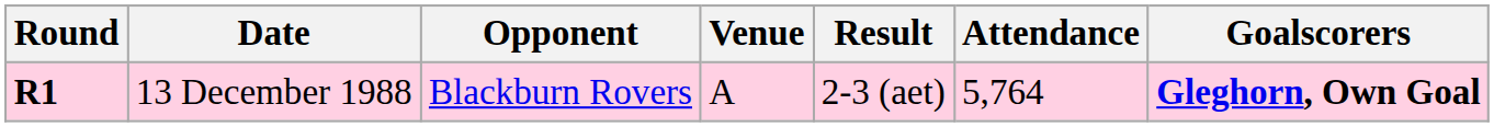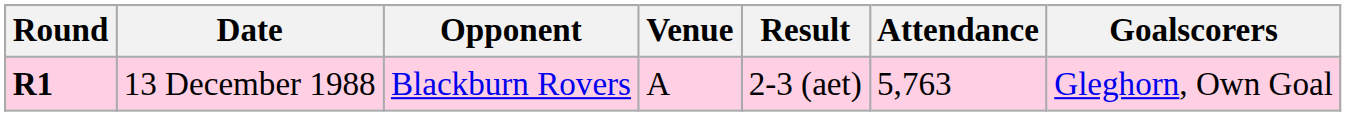13 December 1988 | Attendance: 5,764 -> 5,763
13 December 1988 | Goalscorers: bold -> normal
